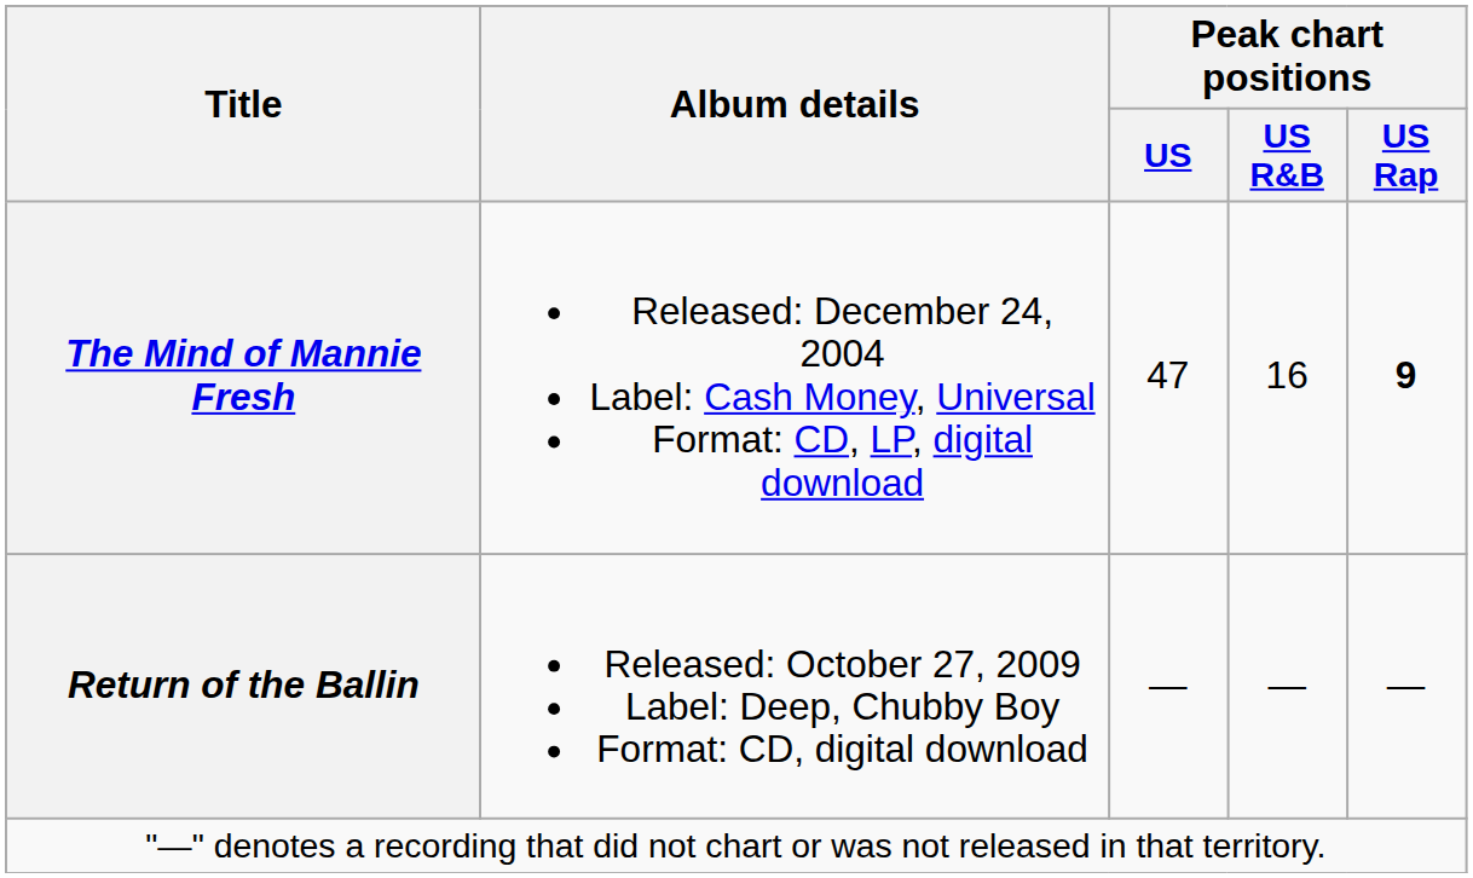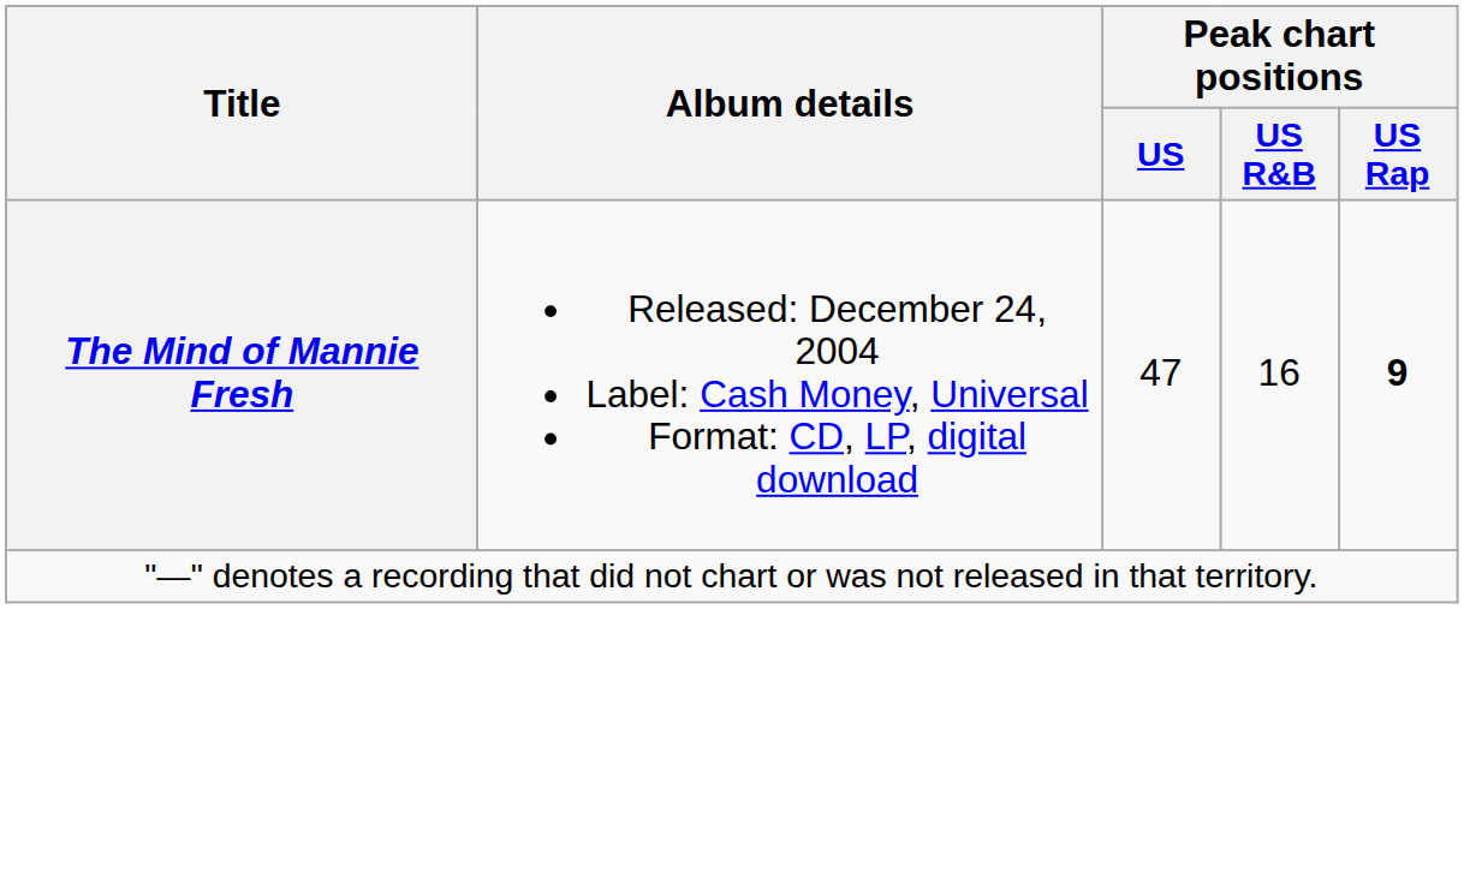- row: Return of the Ballin | Released: October 27, 2009 Label: Deep, Chubby Boy Format: CD, digital download | — | — | —
